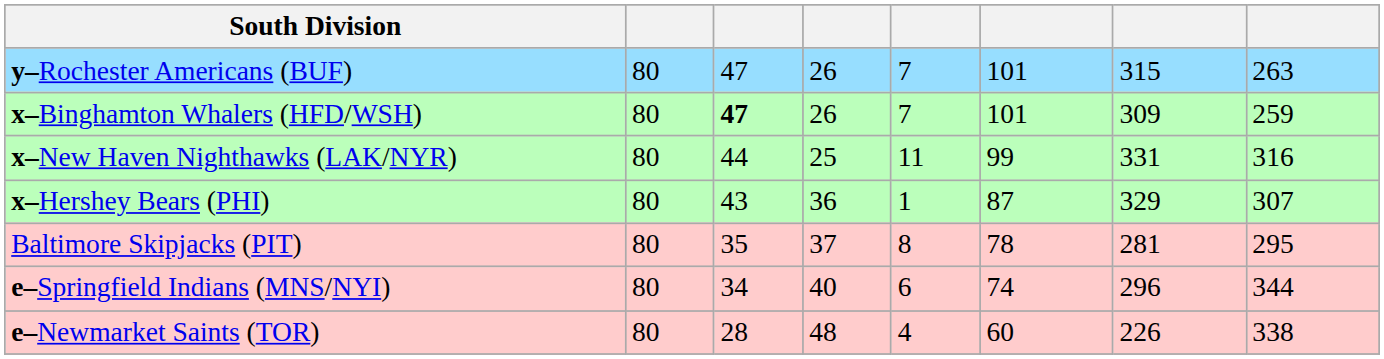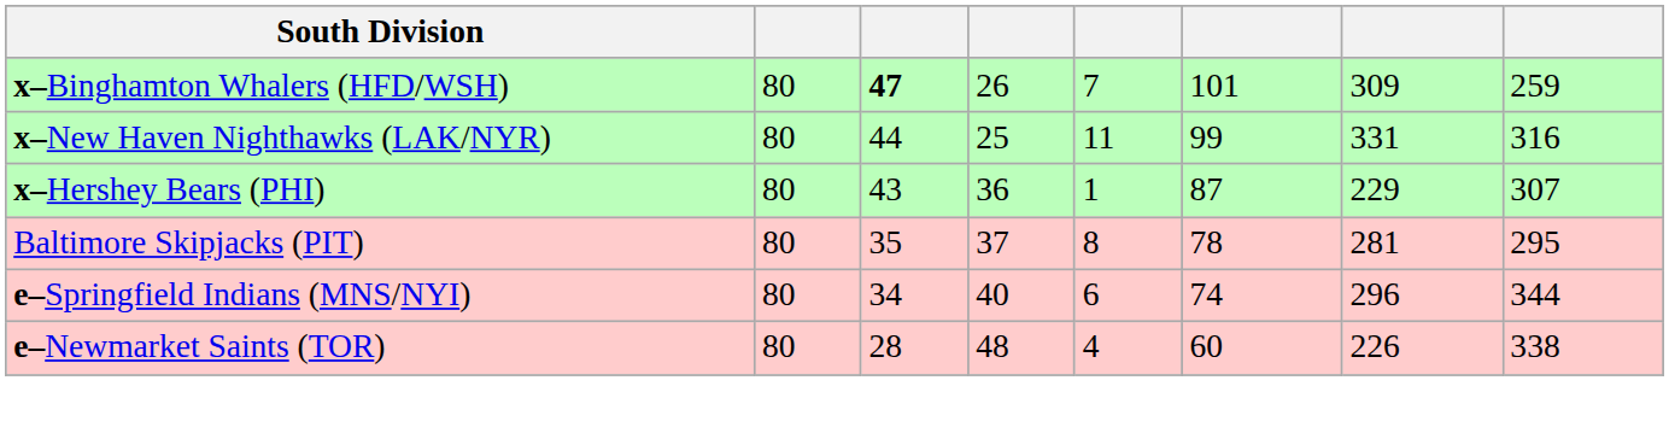- row: y–Rochester Americans (BUF) | 80 | 47 | 26 | 7 | 101 | 315 | 263
x–Hershey Bears (PHI) | column 7: 329 -> 229
